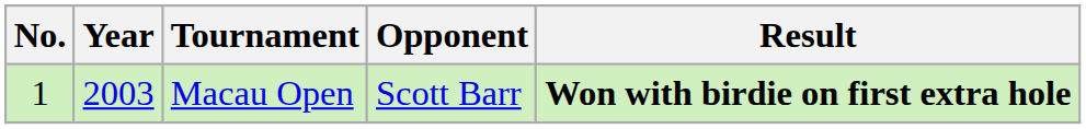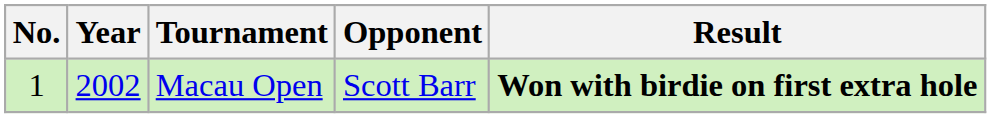Macau Open | Year: 2003 -> 2002
